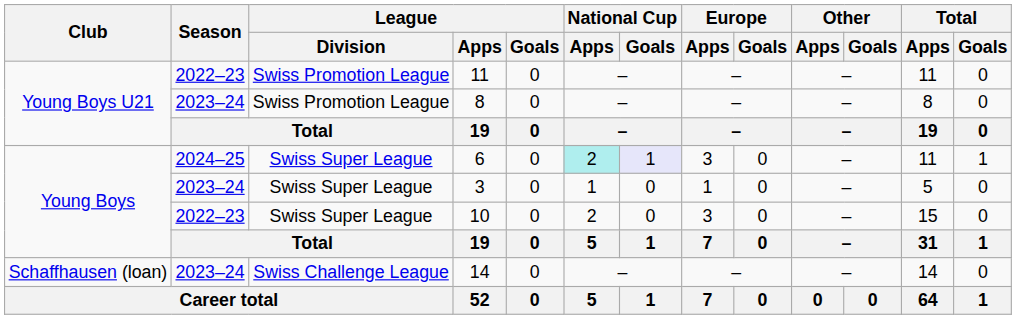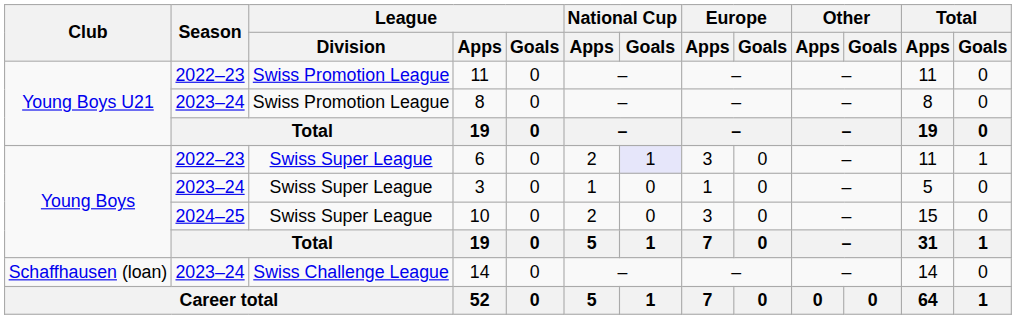6 | Season: 2024–25 -> 2022–23
6 | National Cup / Apps: paleturquoise background -> no background
10 | Season: 2022–23 -> 2024–25
